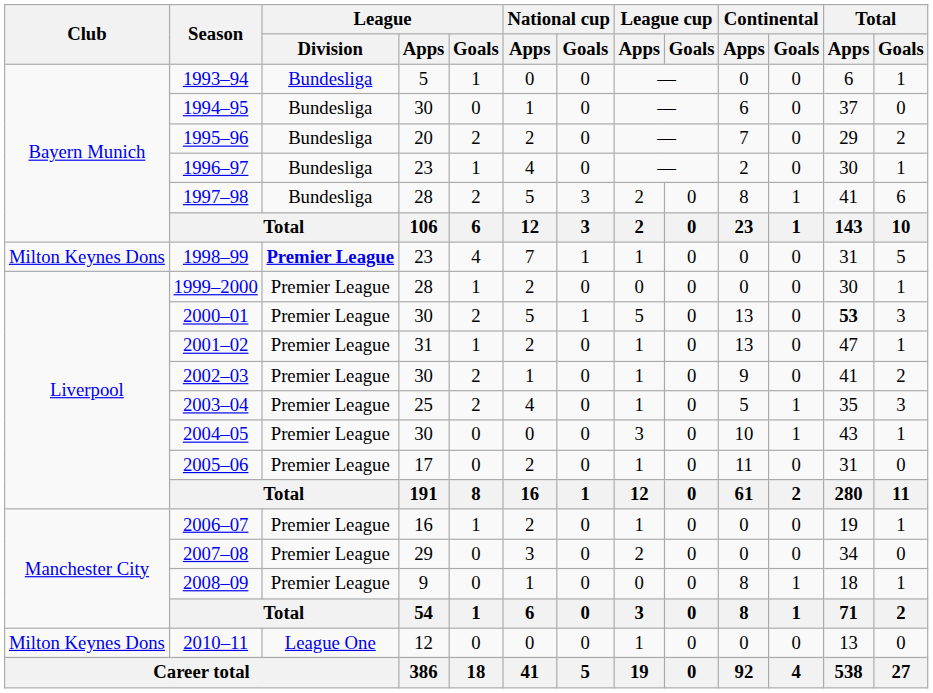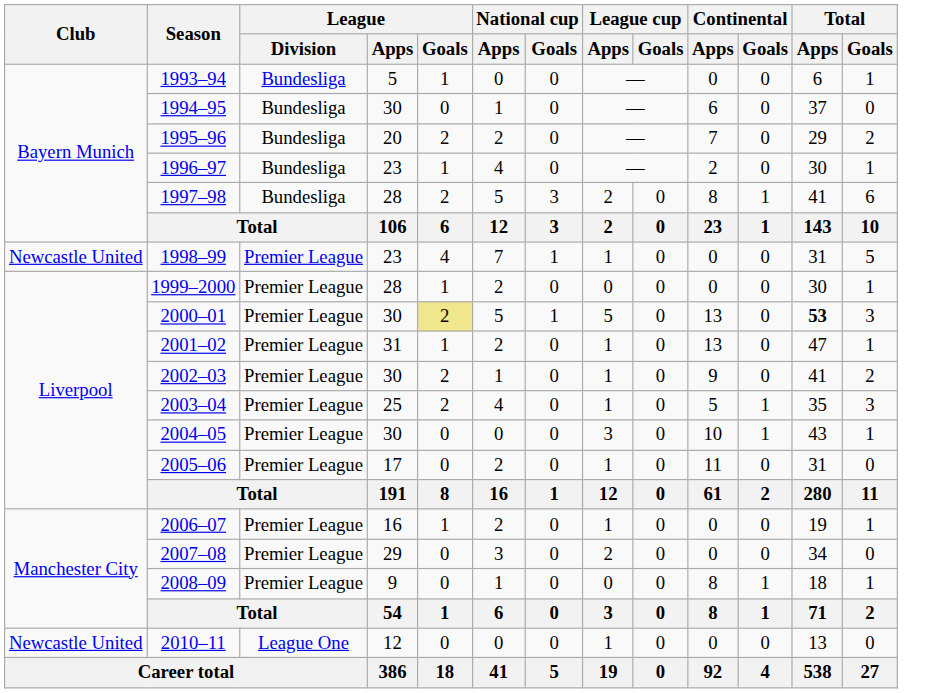1998–99 | Club: Milton Keynes Dons -> Newcastle United
1998–99 | League / Division: bold -> normal
2000–01 | League / Goals: no background -> khaki background
2010–11 | Club: Milton Keynes Dons -> Newcastle United
